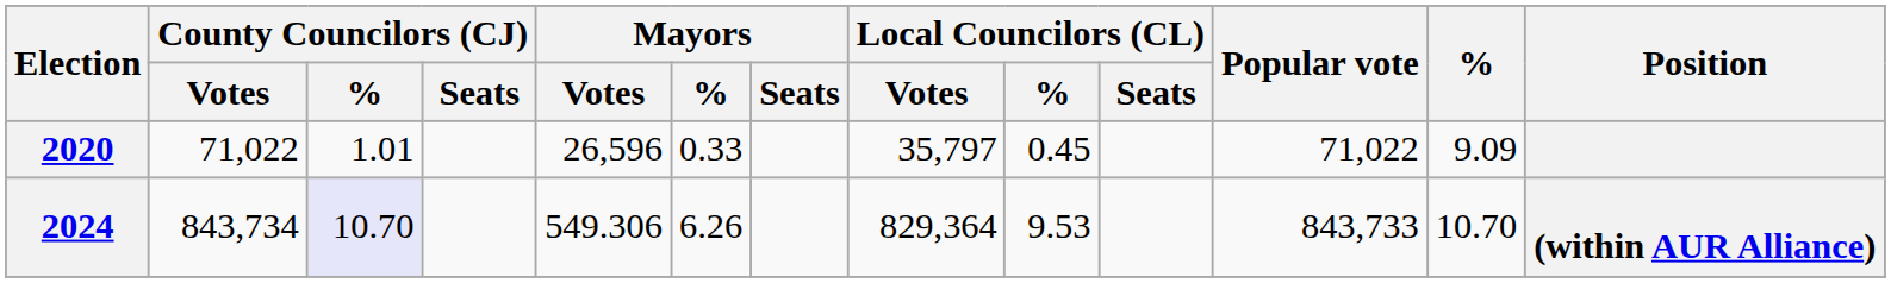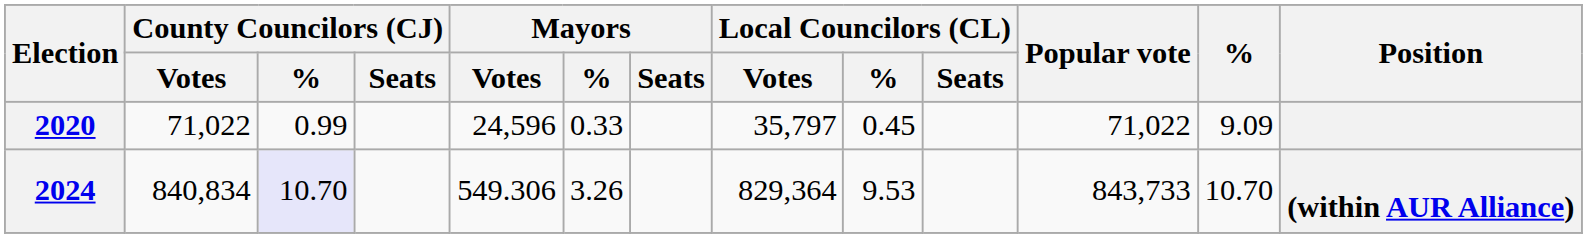2020 | County Councilors (CJ) / %: 1.01 -> 0.99
2020 | Mayors / Votes: 26,596 -> 24,596
2024 | County Councilors (CJ) / Votes: 843,734 -> 840,834
2024 | Mayors / %: 6.26 -> 3.26
